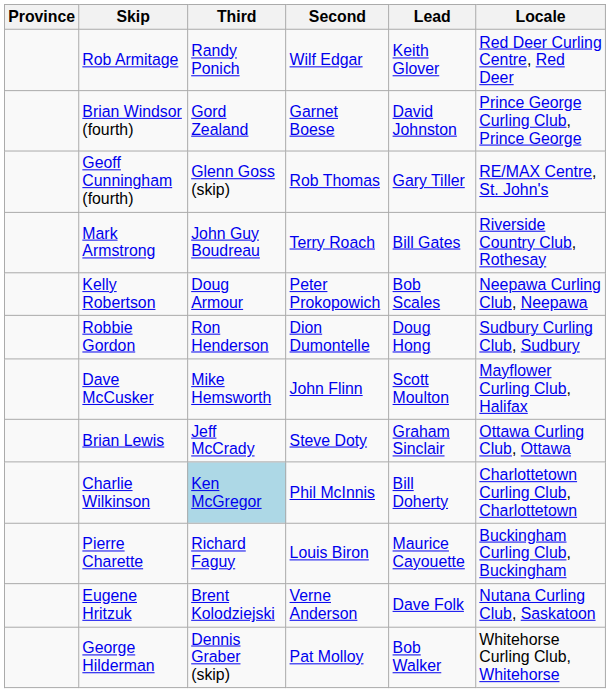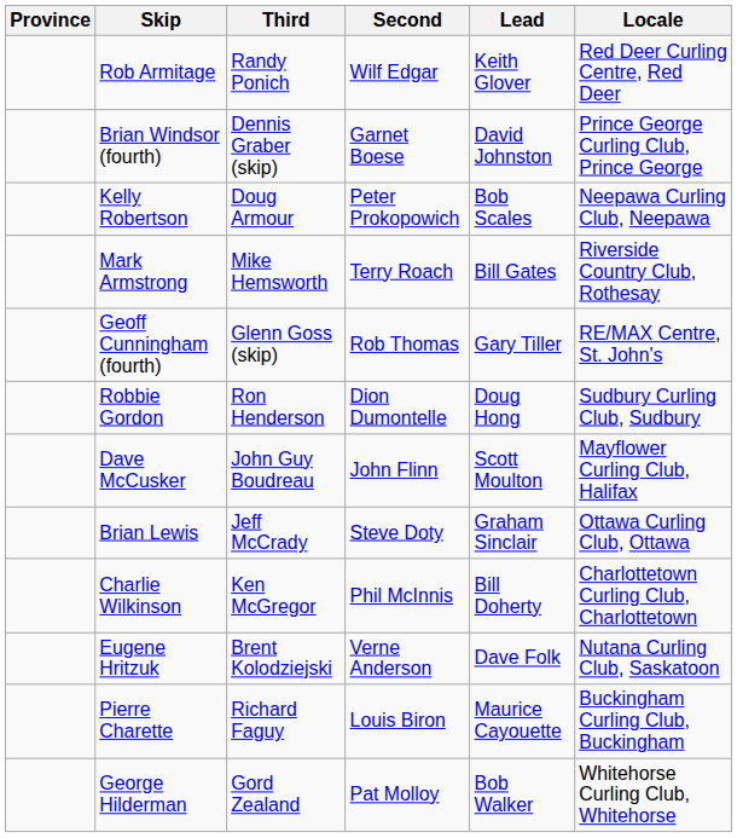Brian Windsor (fourth) | Third: Gord Zealand -> Dennis Graber (skip)
rows swapped: Kelly Robertson <-> Geoff Cunningham (fourth)
Mark Armstrong | Third: John Guy Boudreau -> Mike Hemsworth
Dave McCusker | Third: Mike Hemsworth -> John Guy Boudreau
Charlie Wilkinson | Third: lightblue background -> no background
rows swapped: Pierre Charette <-> Eugene Hritzuk
George Hilderman | Third: Dennis Graber (skip) -> Gord Zealand
